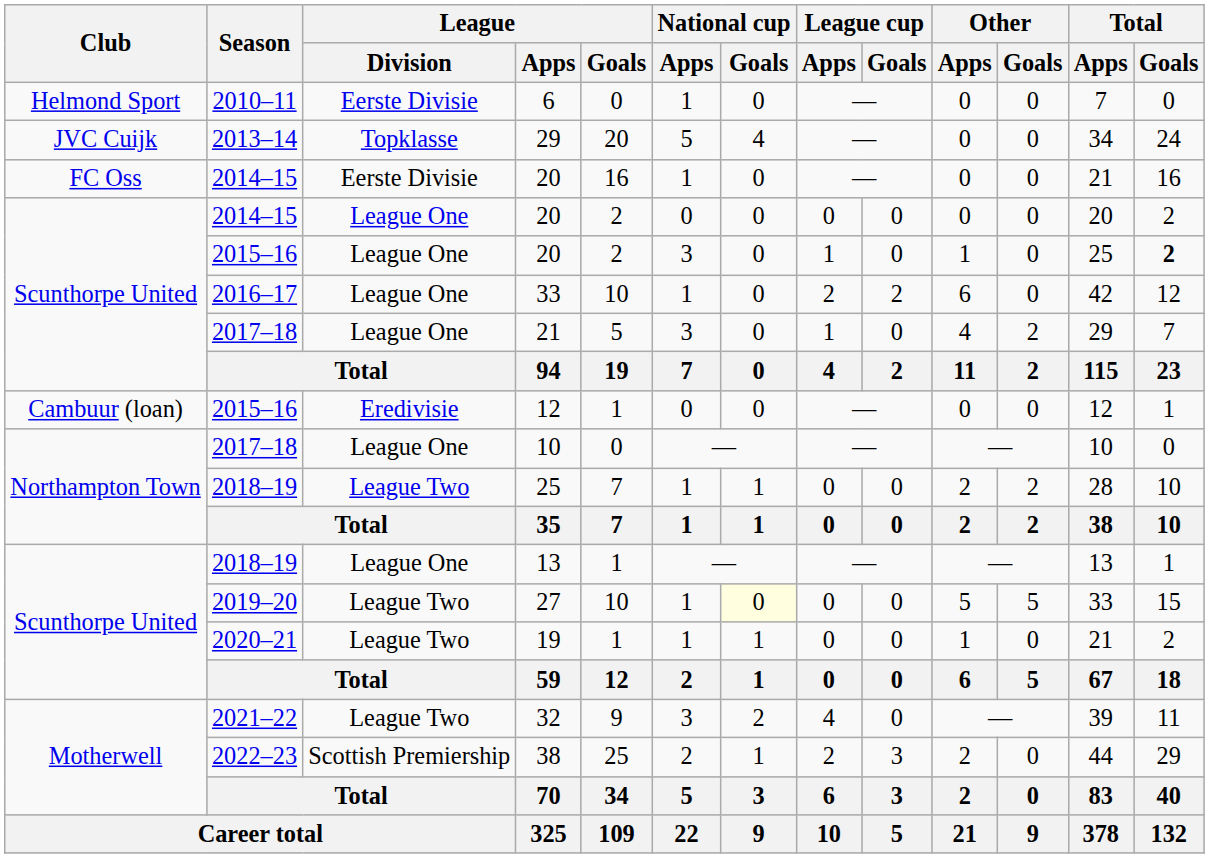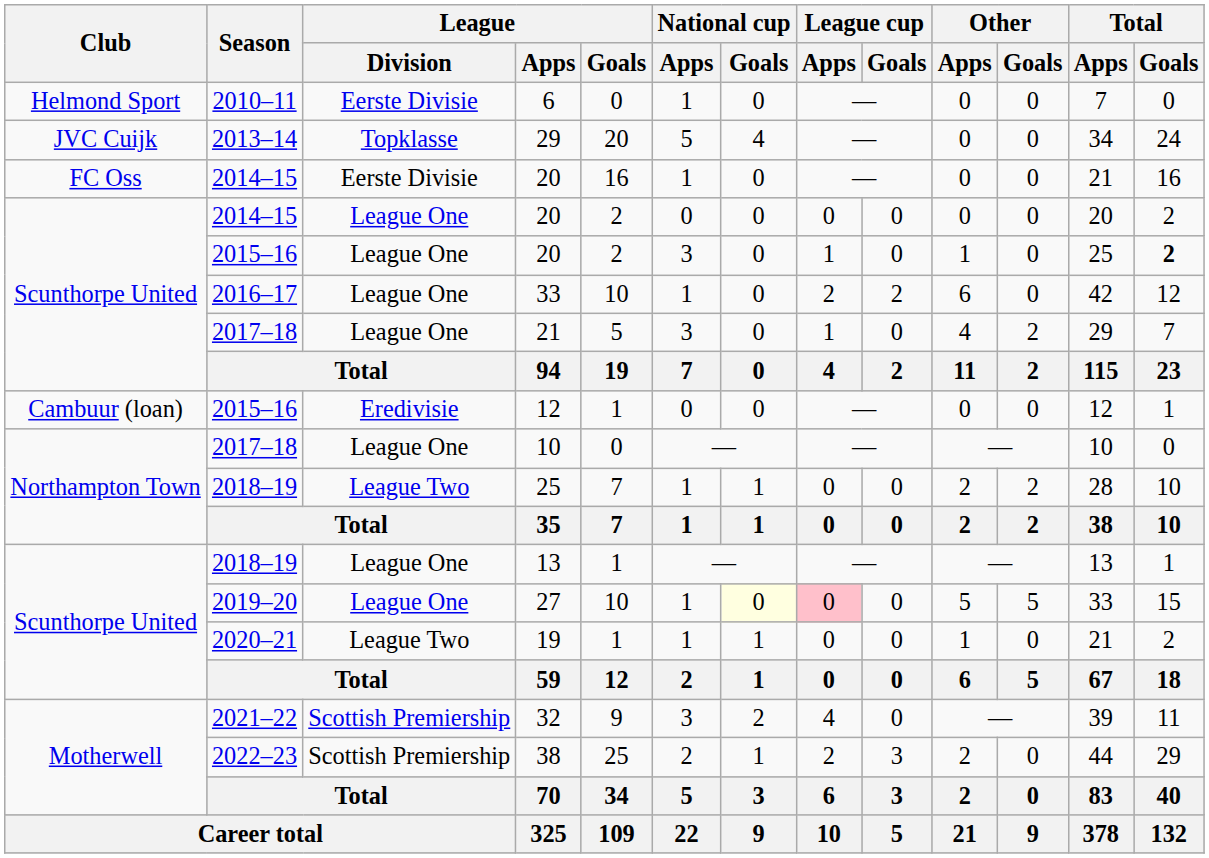27 | League / Division: League Two -> League One
27 | League cup / Apps: no background -> pink background
32 | League / Division: League Two -> Scottish Premiership
